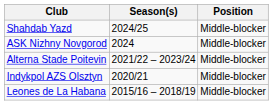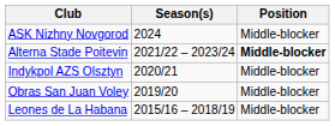- row: Shahdab Yazd | 2024/25 | Middle-blocker
Alterna Stade Poitevin | Position: normal -> bold
+ row: Obras San Juan Voley | 2019/20 | Middle-blocker
